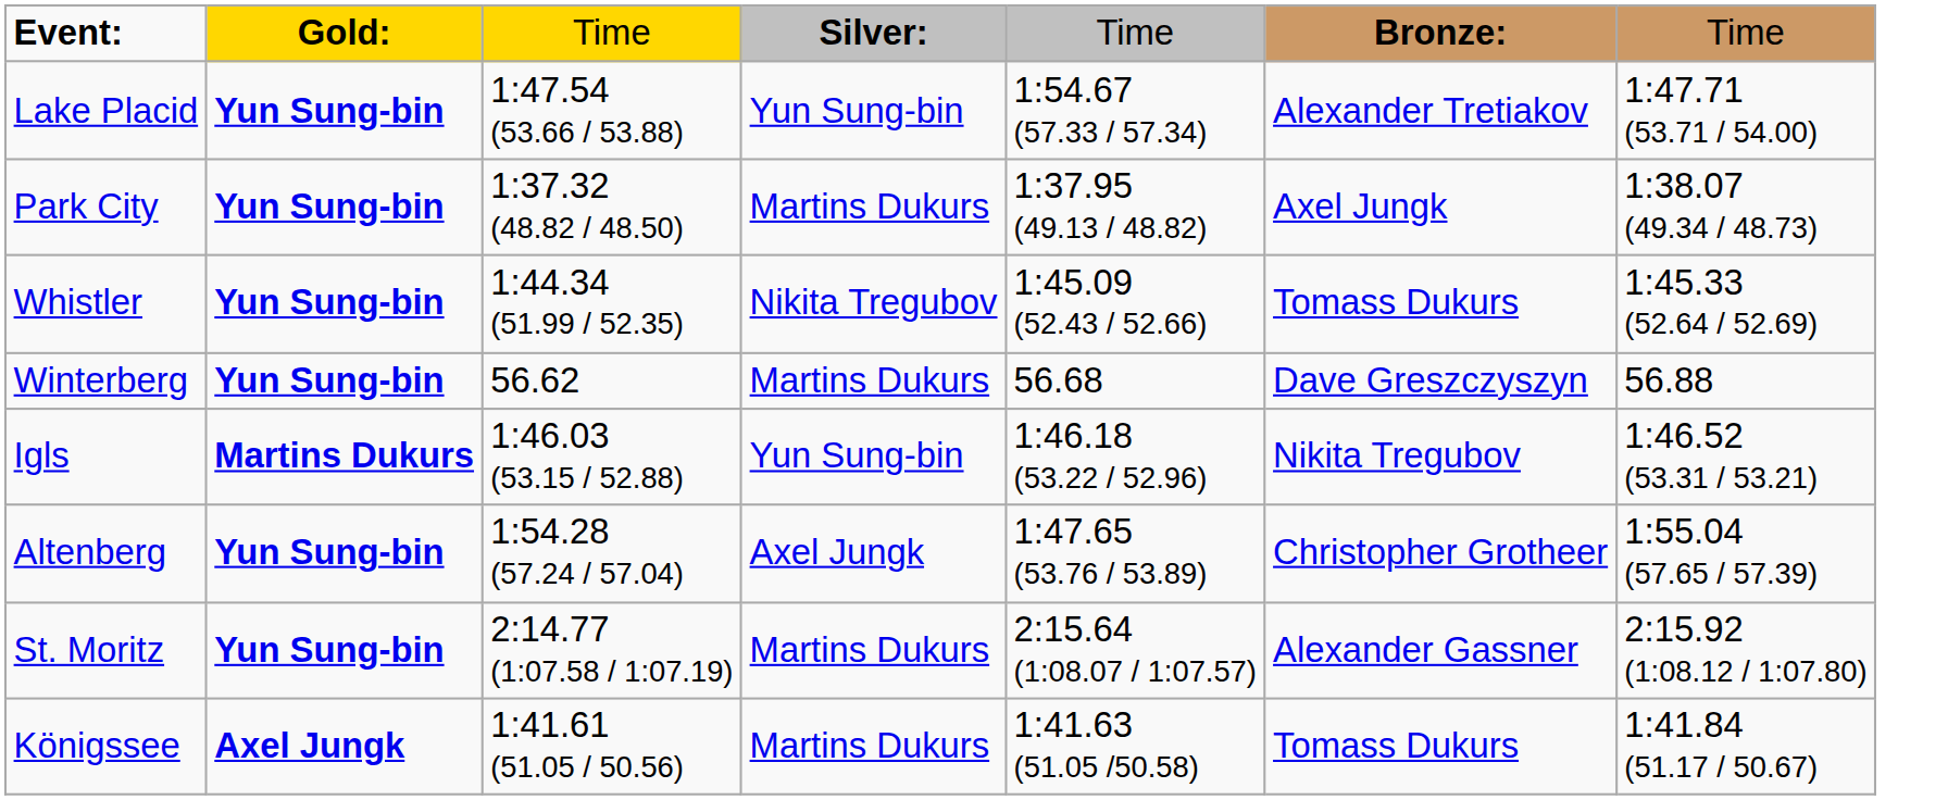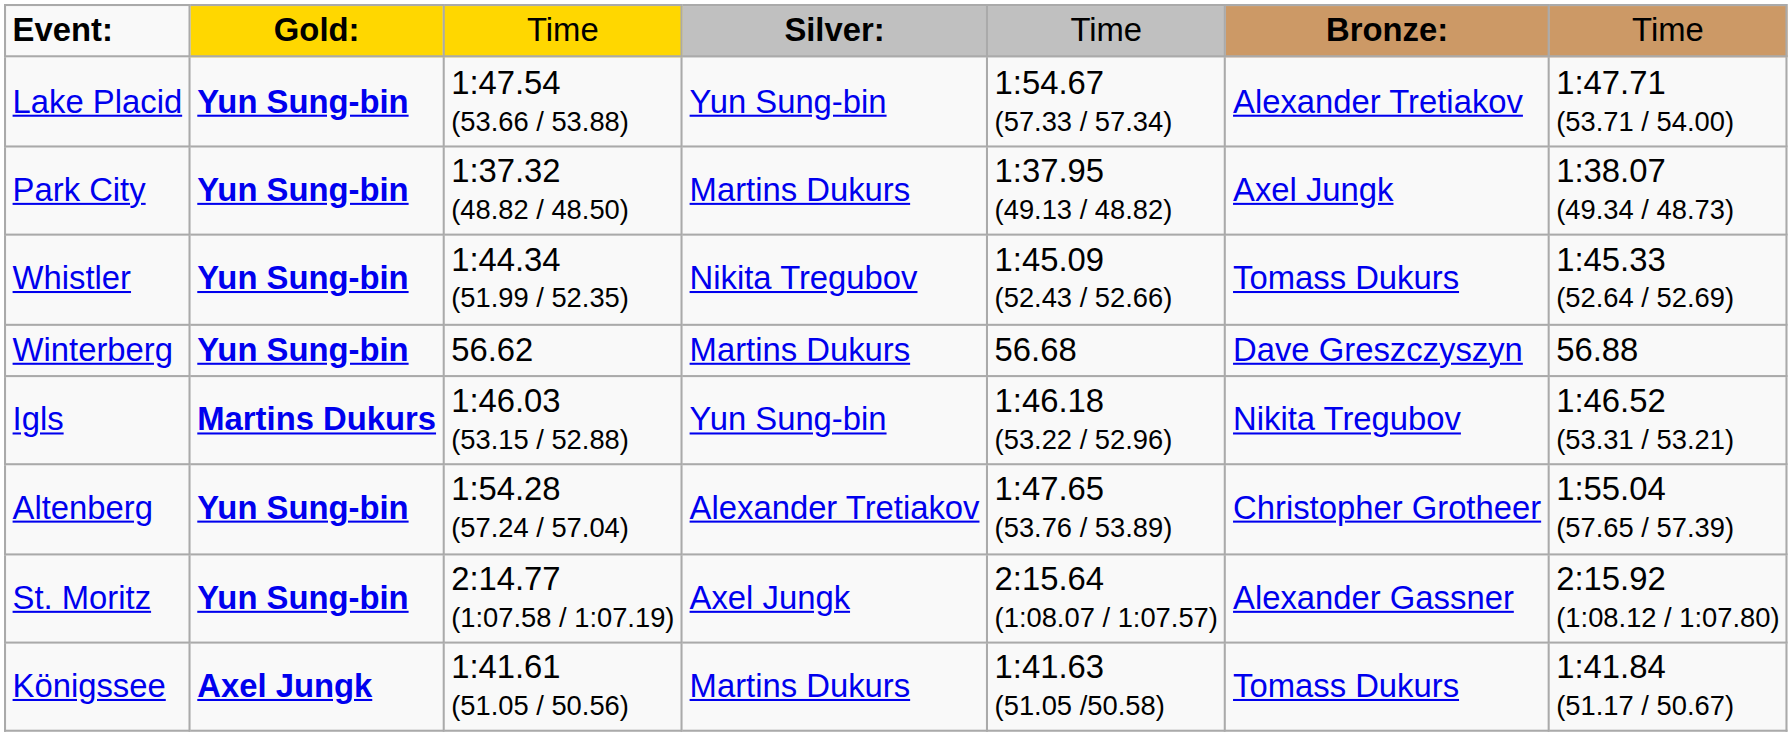Altenberg | column 4: Axel Jungk -> Alexander Tretiakov
St. Moritz | column 4: Martins Dukurs -> Axel Jungk
